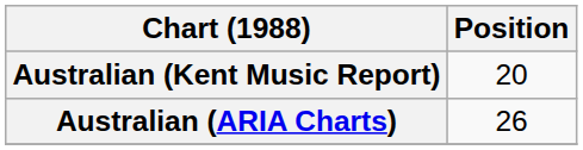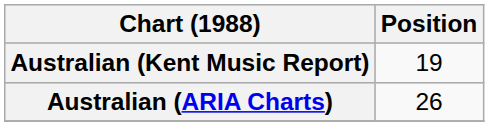Australian (Kent Music Report) | Position: 20 -> 19
